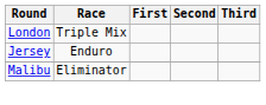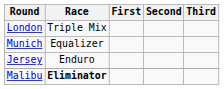+ row: Munich | Equalizer
Malibu | Race: normal -> bold
